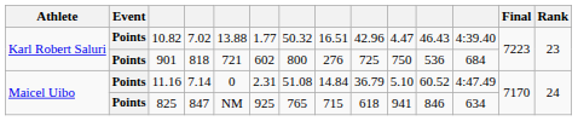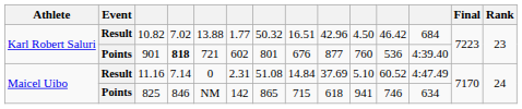10.82 | Event: Points -> Result
10.82 | column 10: 4.47 -> 4.50
10.82 | column 11: 46.43 -> 46.42
10.82 | column 12: 4:39.40 -> 684
901 | column 4: normal -> bold
901 | column 7: 800 -> 801
901 | column 8: 276 -> 676
901 | column 9: 725 -> 877
901 | column 10: 750 -> 760
901 | column 12: 684 -> 4:39.40
11.16 | Event: Points -> Result
11.16 | column 9: 36.79 -> 37.69
825 | column 4: 847 -> 846
825 | column 6: 925 -> 142
825 | column 7: 765 -> 865
825 | column 11: 846 -> 746
